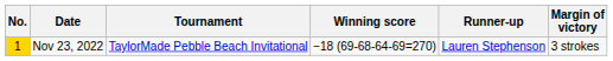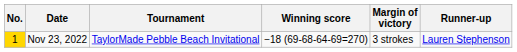columns swapped: Margin of victory <-> Runner-up
